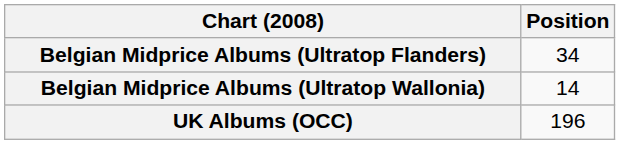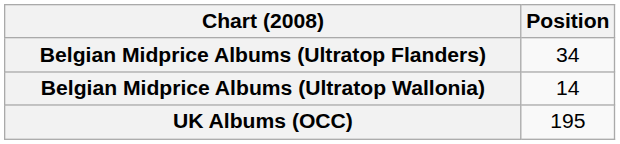UK Albums (OCC) | Position: 196 -> 195
